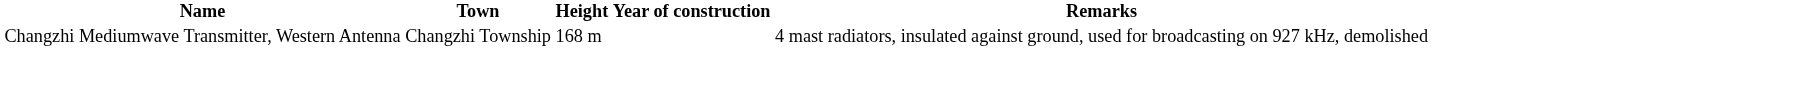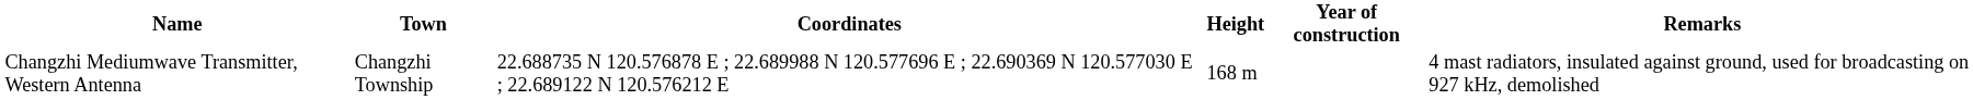+ column: Coordinates | 22.688735 N 120.576878 E ; 22.689988 N 120.577696 E ; 22.690369 N 120.577030 E ; 22.689122 N 120.576212 E
